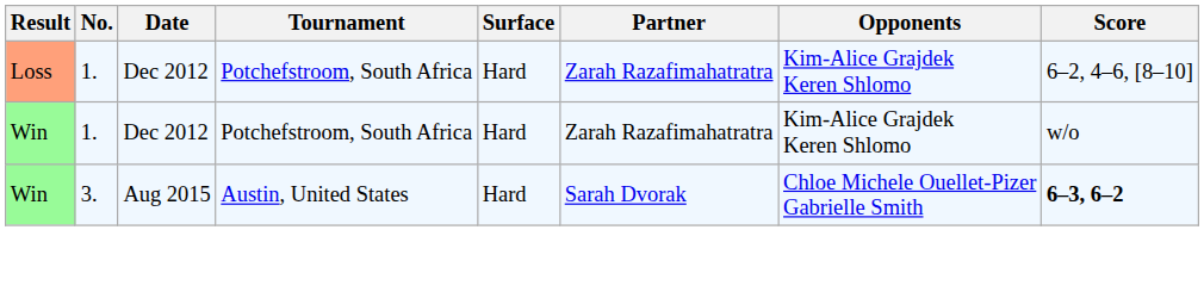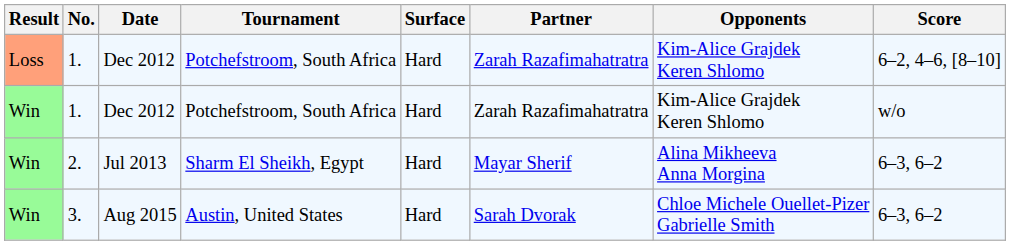+ row: Win | 2. | Jul 2013 | Sharm El Sheikh, Egypt | Hard | Mayar Sherif | Alina Mikheeva Anna Morgina | 6–3, 6–2
3. | Score: bold -> normal
